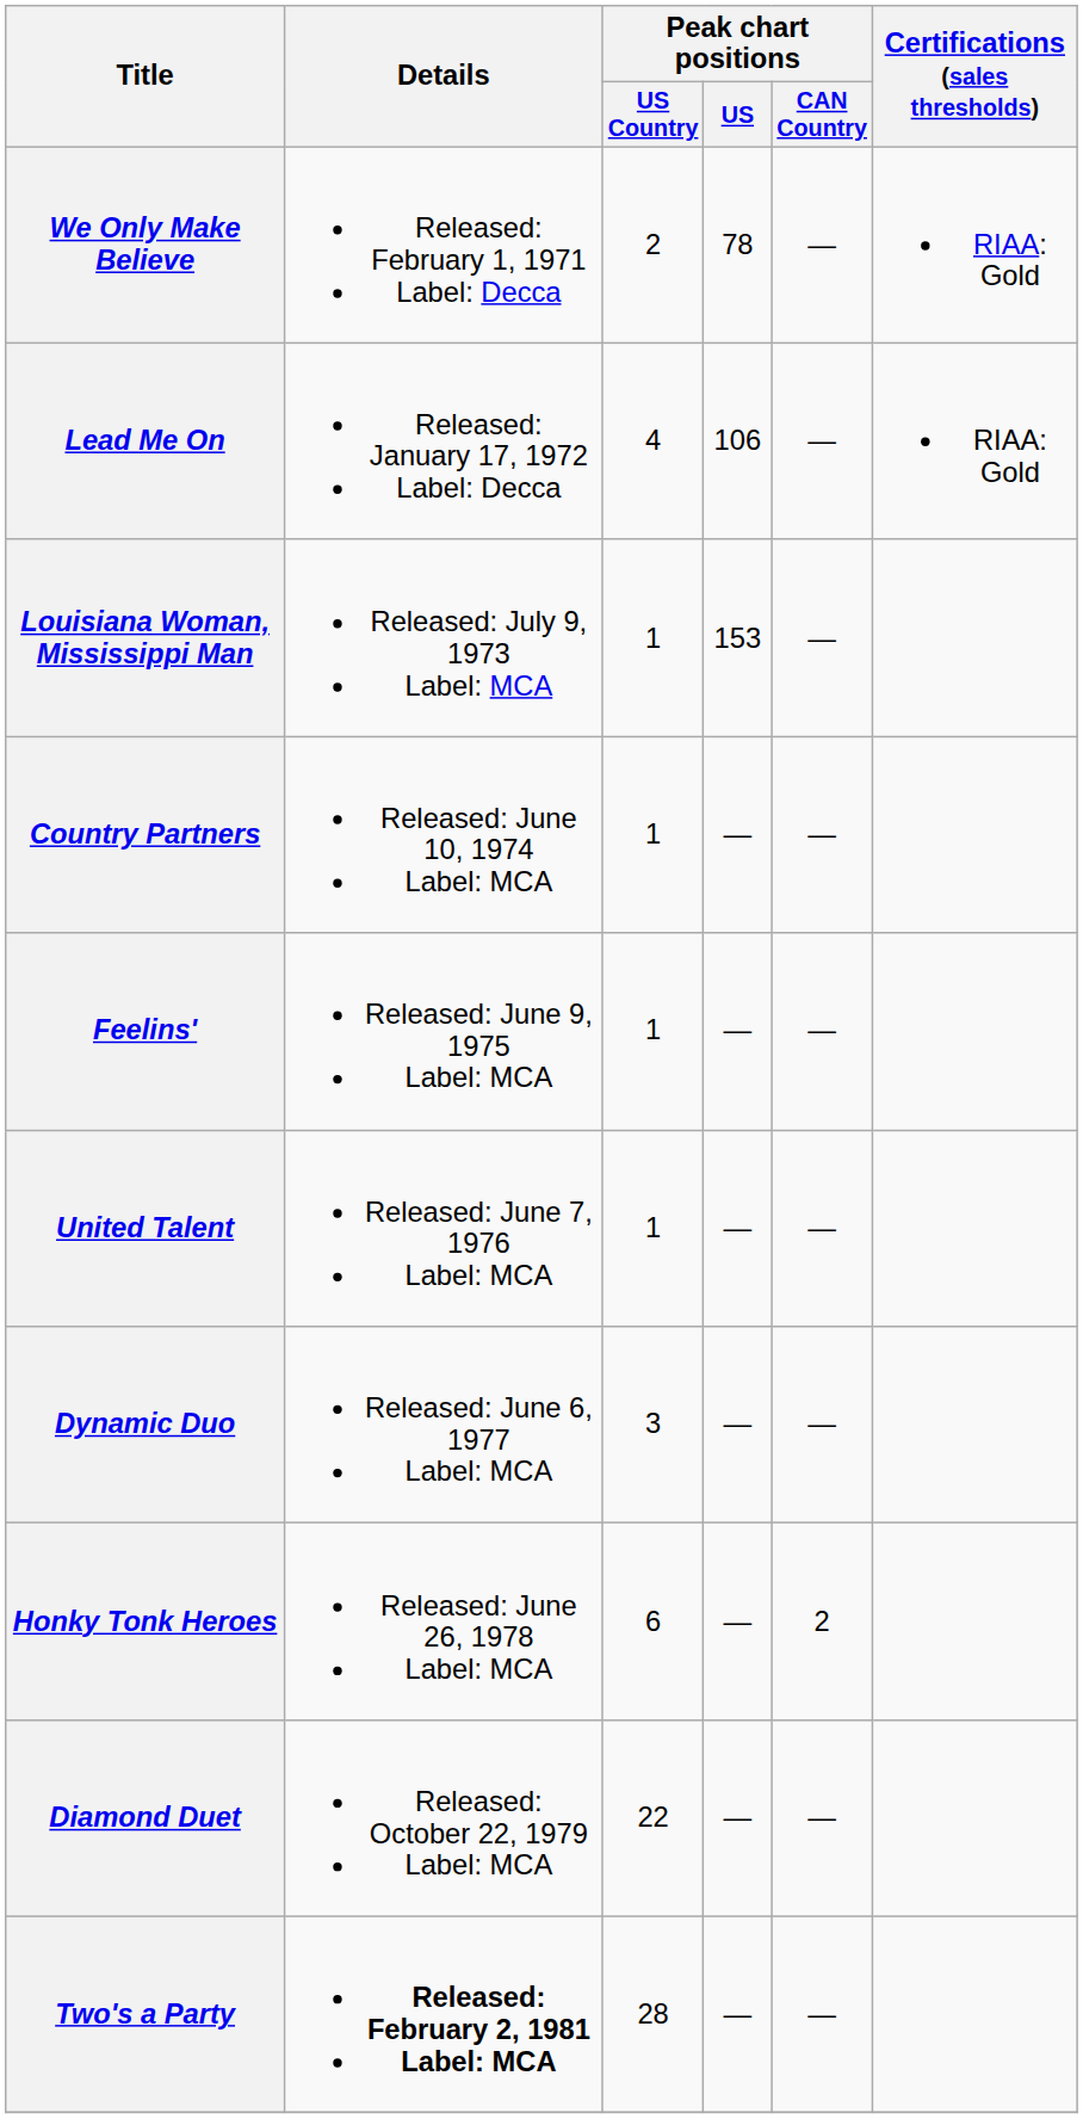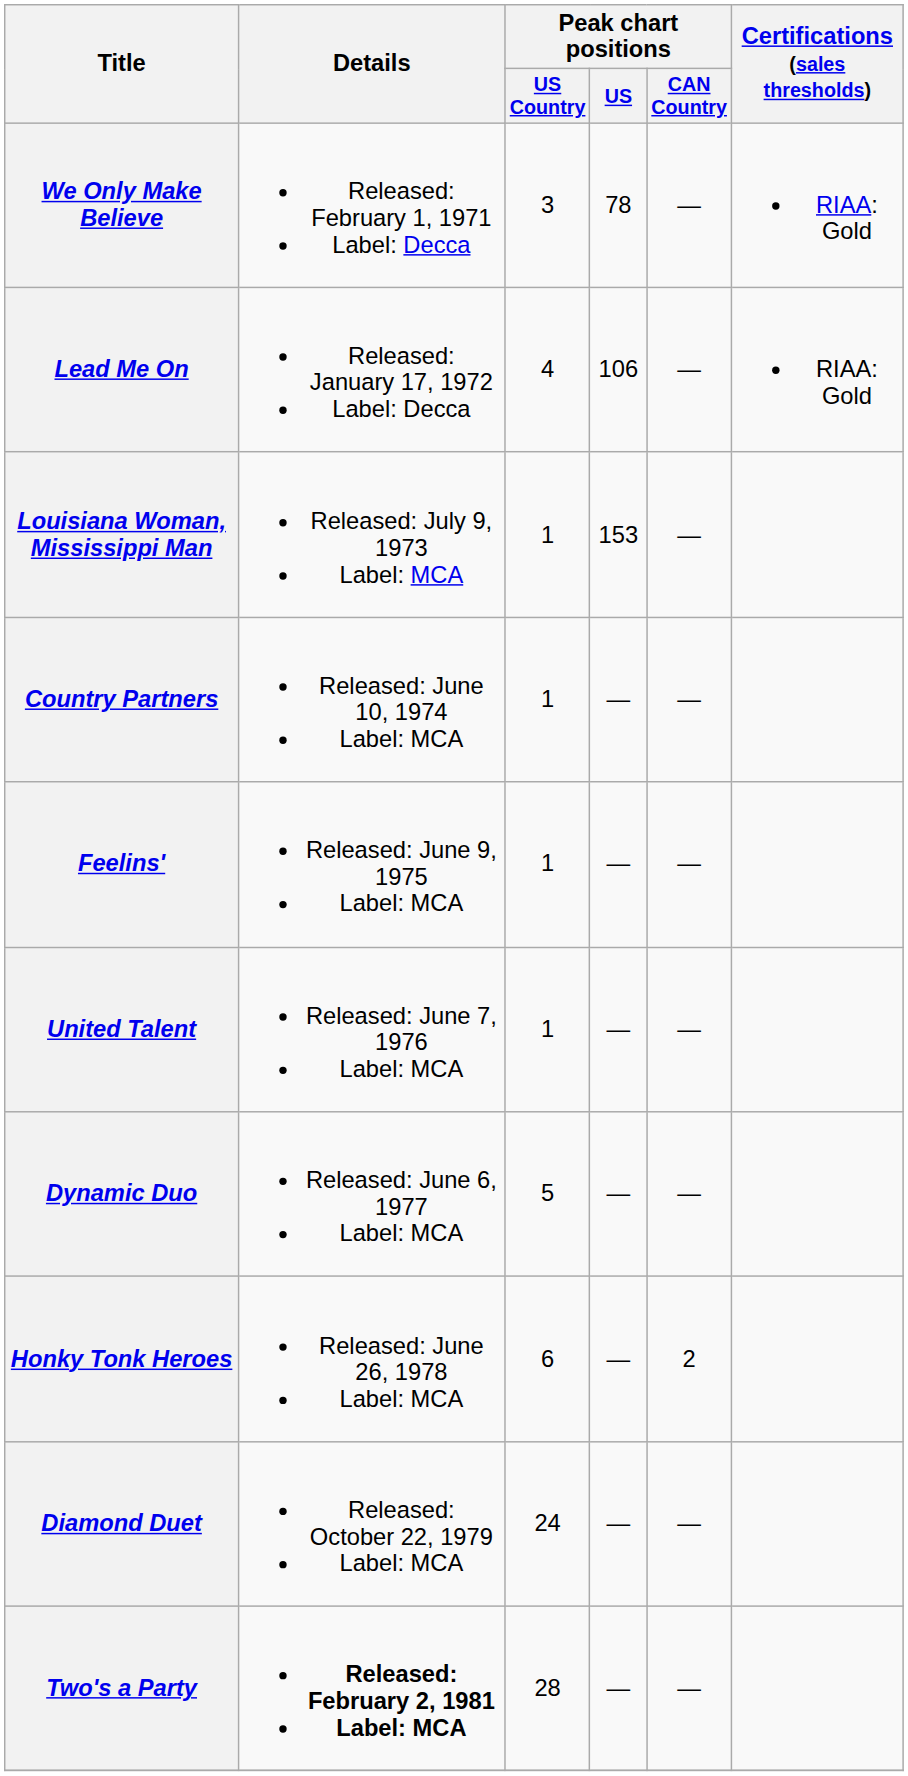We Only Make Believe | Peak chart positions / US Country: 2 -> 3
Dynamic Duo | Peak chart positions / US Country: 3 -> 5
Diamond Duet | Peak chart positions / US Country: 22 -> 24
